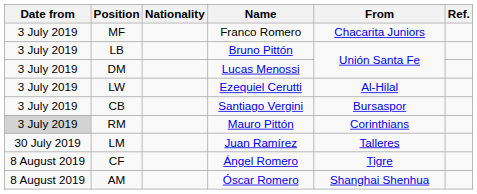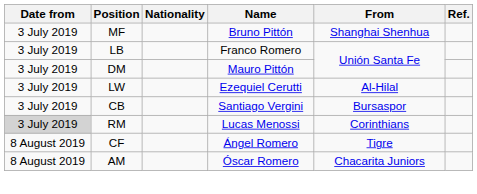MF | Name: Franco Romero -> Bruno Pittón
MF | From: Chacarita Juniors -> Shanghai Shenhua
LB | Name: Bruno Pittón -> Franco Romero
DM | Name: Lucas Menossi -> Mauro Pittón
RM | Name: Mauro Pittón -> Lucas Menossi
- row: 30 July 2019 | LM | Juan Ramírez | Talleres
AM | From: Shanghai Shenhua -> Chacarita Juniors
